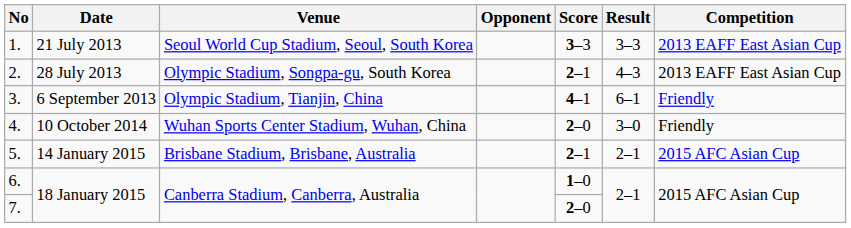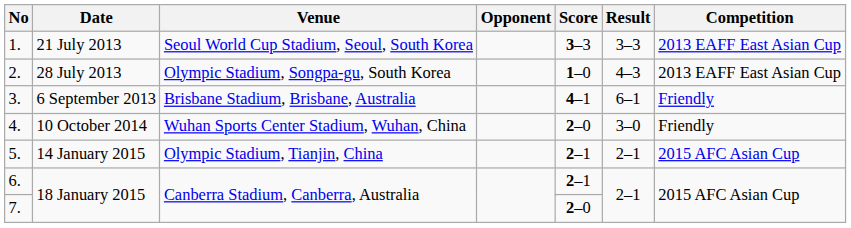2. | Score: 2–1 -> 1–0
3. | Venue: Olympic Stadium, Tianjin, China -> Brisbane Stadium, Brisbane, Australia
5. | Venue: Brisbane Stadium, Brisbane, Australia -> Olympic Stadium, Tianjin, China
6. | Score: 1–0 -> 2–1
